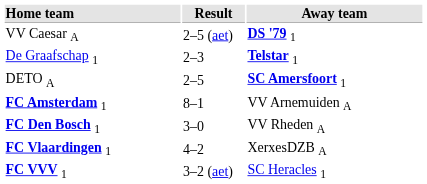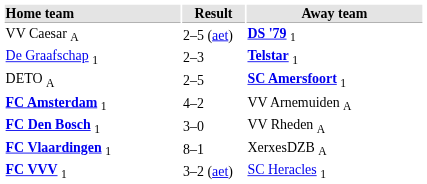FC Amsterdam 1 | Result: 8–1 -> 4–2
FC Vlaardingen 1 | Result: 4–2 -> 8–1
